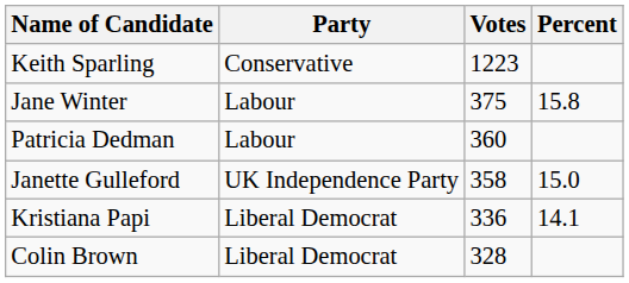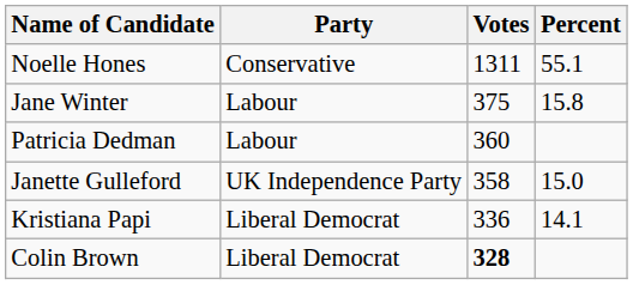+ row: Noelle Hones | Conservative | 1311 | 55.1
- row: Keith Sparling | Conservative | 1223
Colin Brown | Votes: normal -> bold
